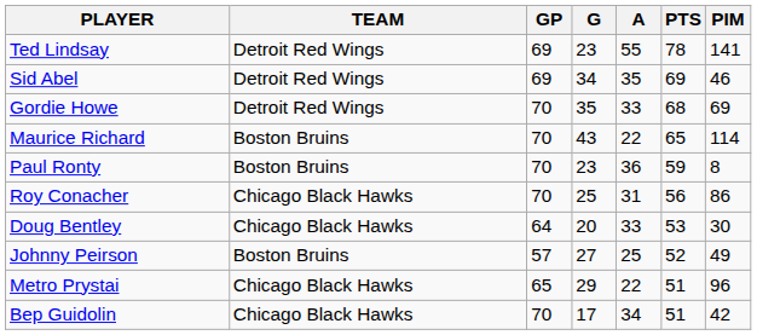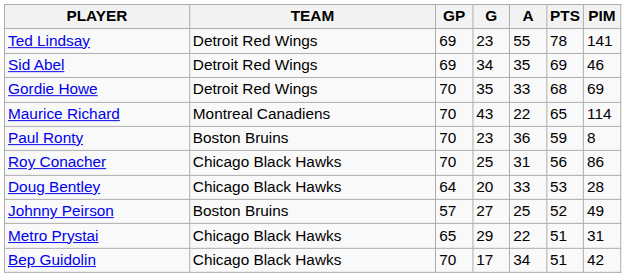Maurice Richard | TEAM: Boston Bruins -> Montreal Canadiens
Doug Bentley | PIM: 30 -> 28
Metro Prystai | PIM: 96 -> 31
